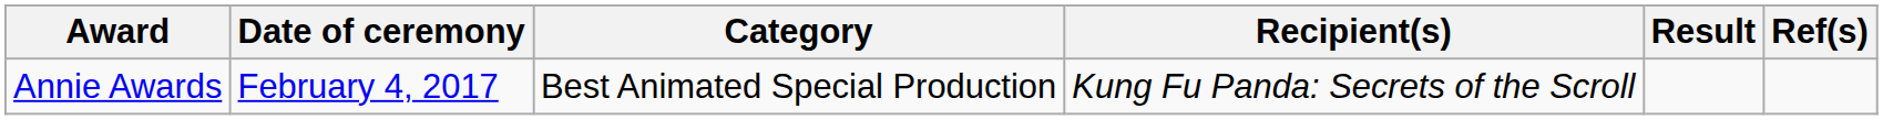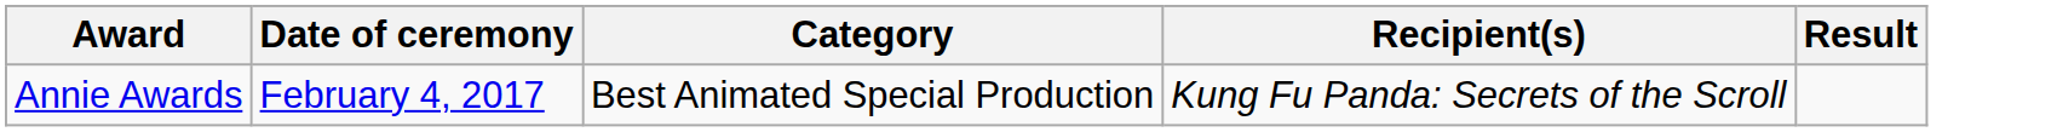- column: Ref(s)
